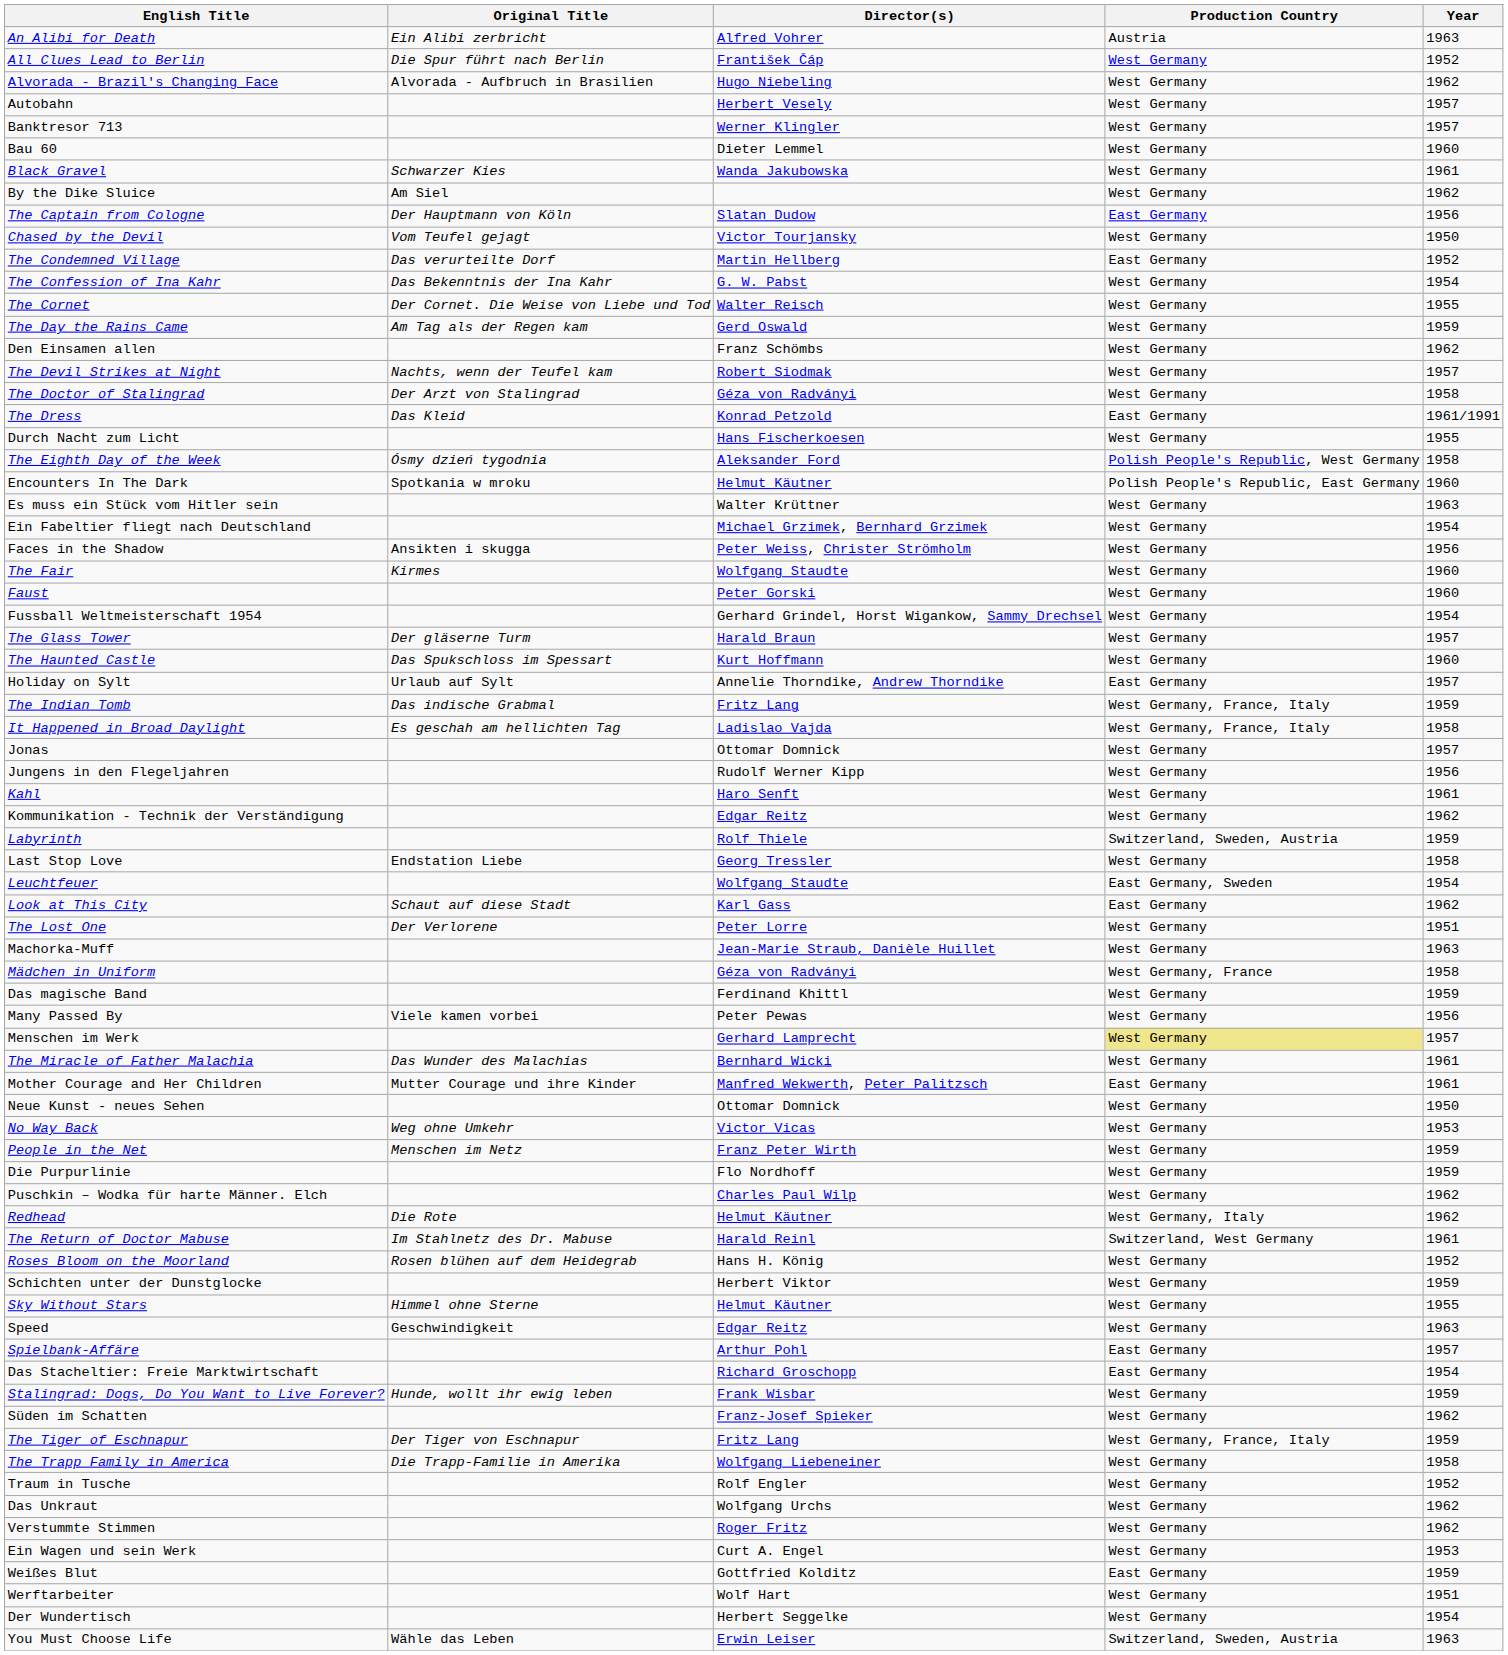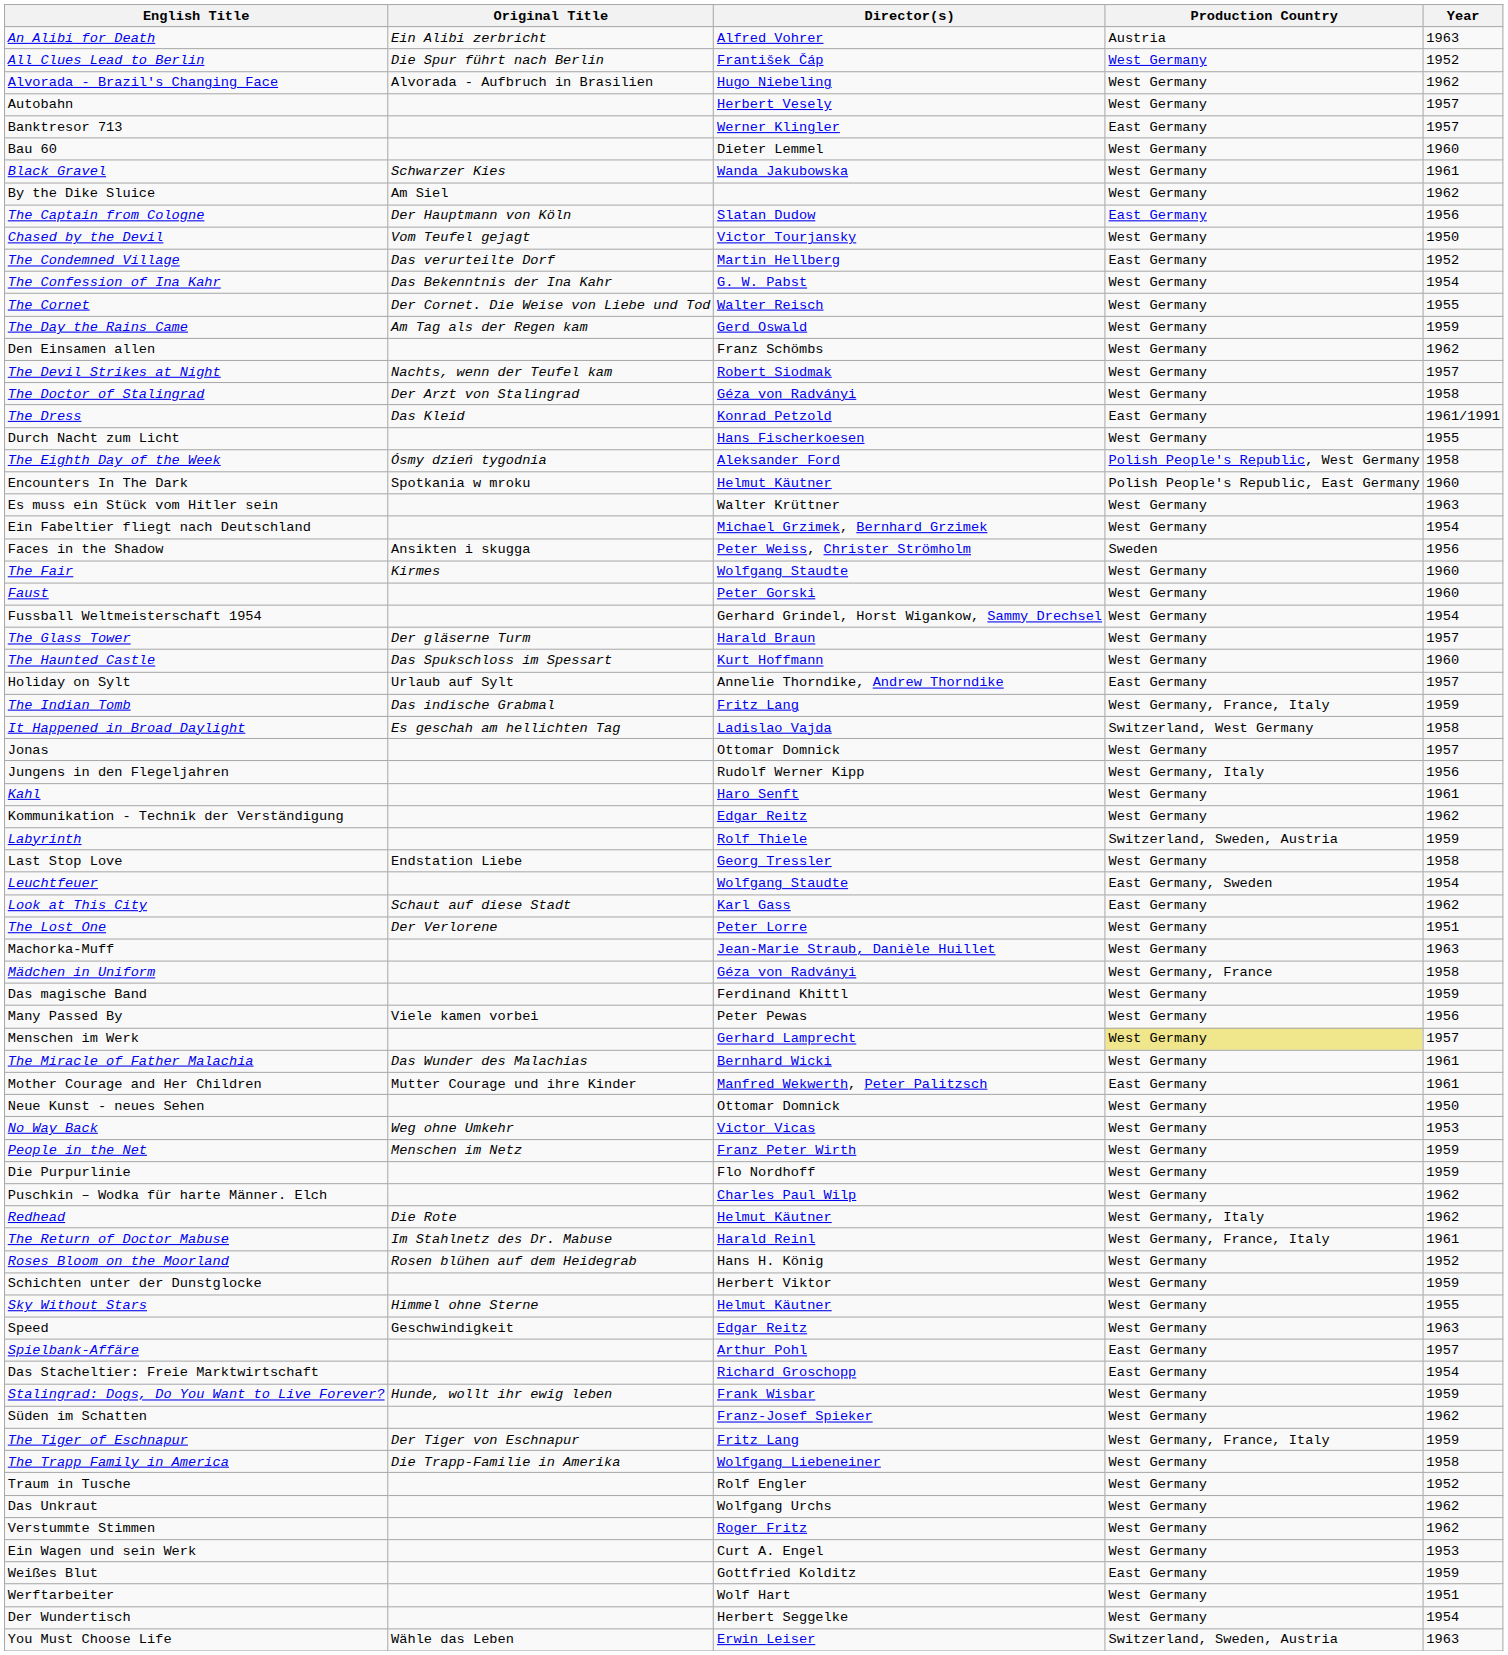Banktresor 713 | Production Country: West Germany -> East Germany
Faces in the Shadow | Production Country: West Germany -> Sweden
It Happened in Broad Daylight | Production Country: West Germany, France, Italy -> Switzerland, West Germany
Jungens in den Flegeljahren | Production Country: West Germany -> West Germany, Italy
The Return of Doctor Mabuse | Production Country: Switzerland, West Germany -> West Germany, France, Italy
